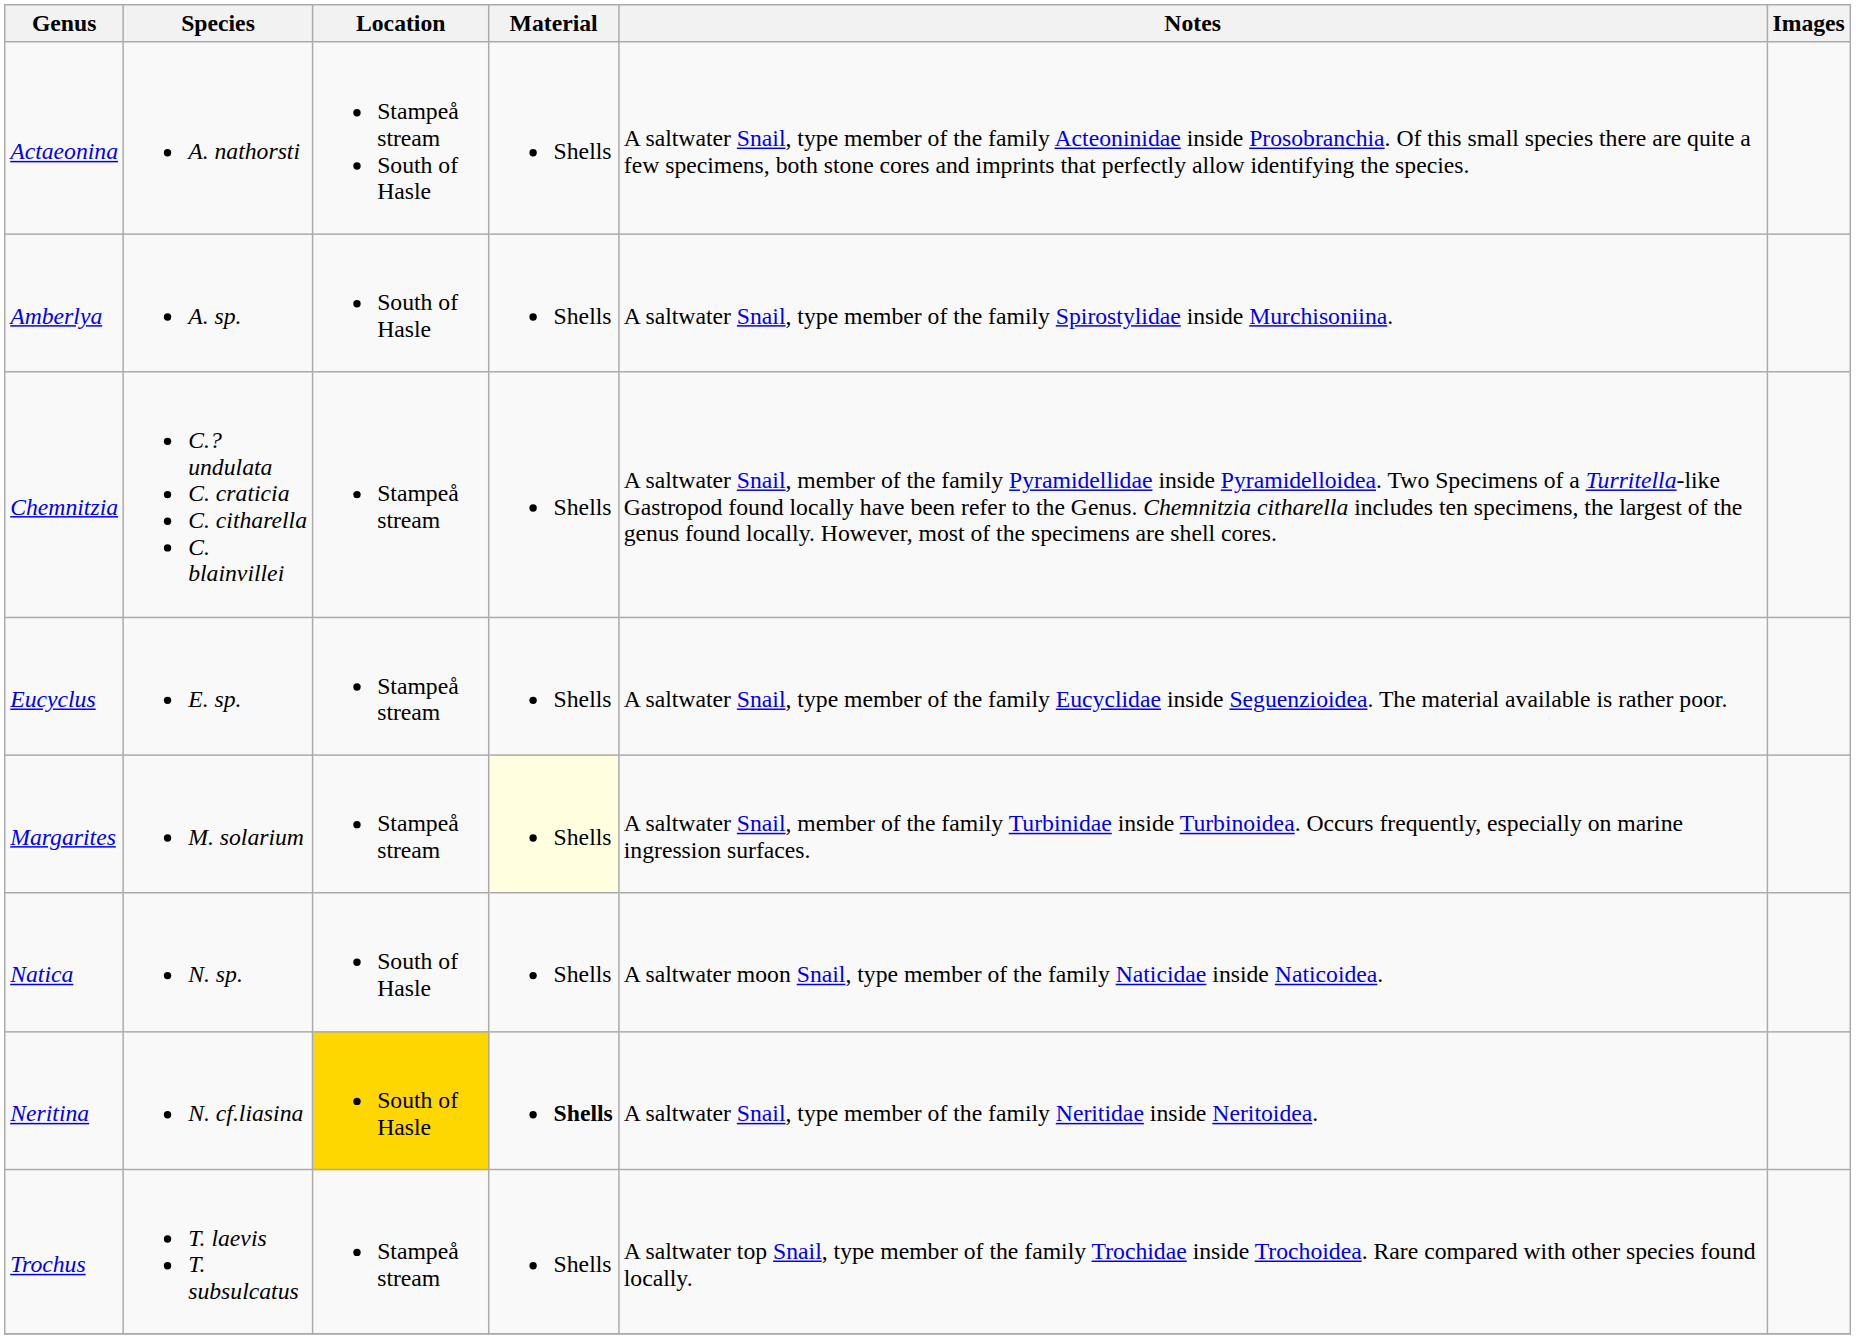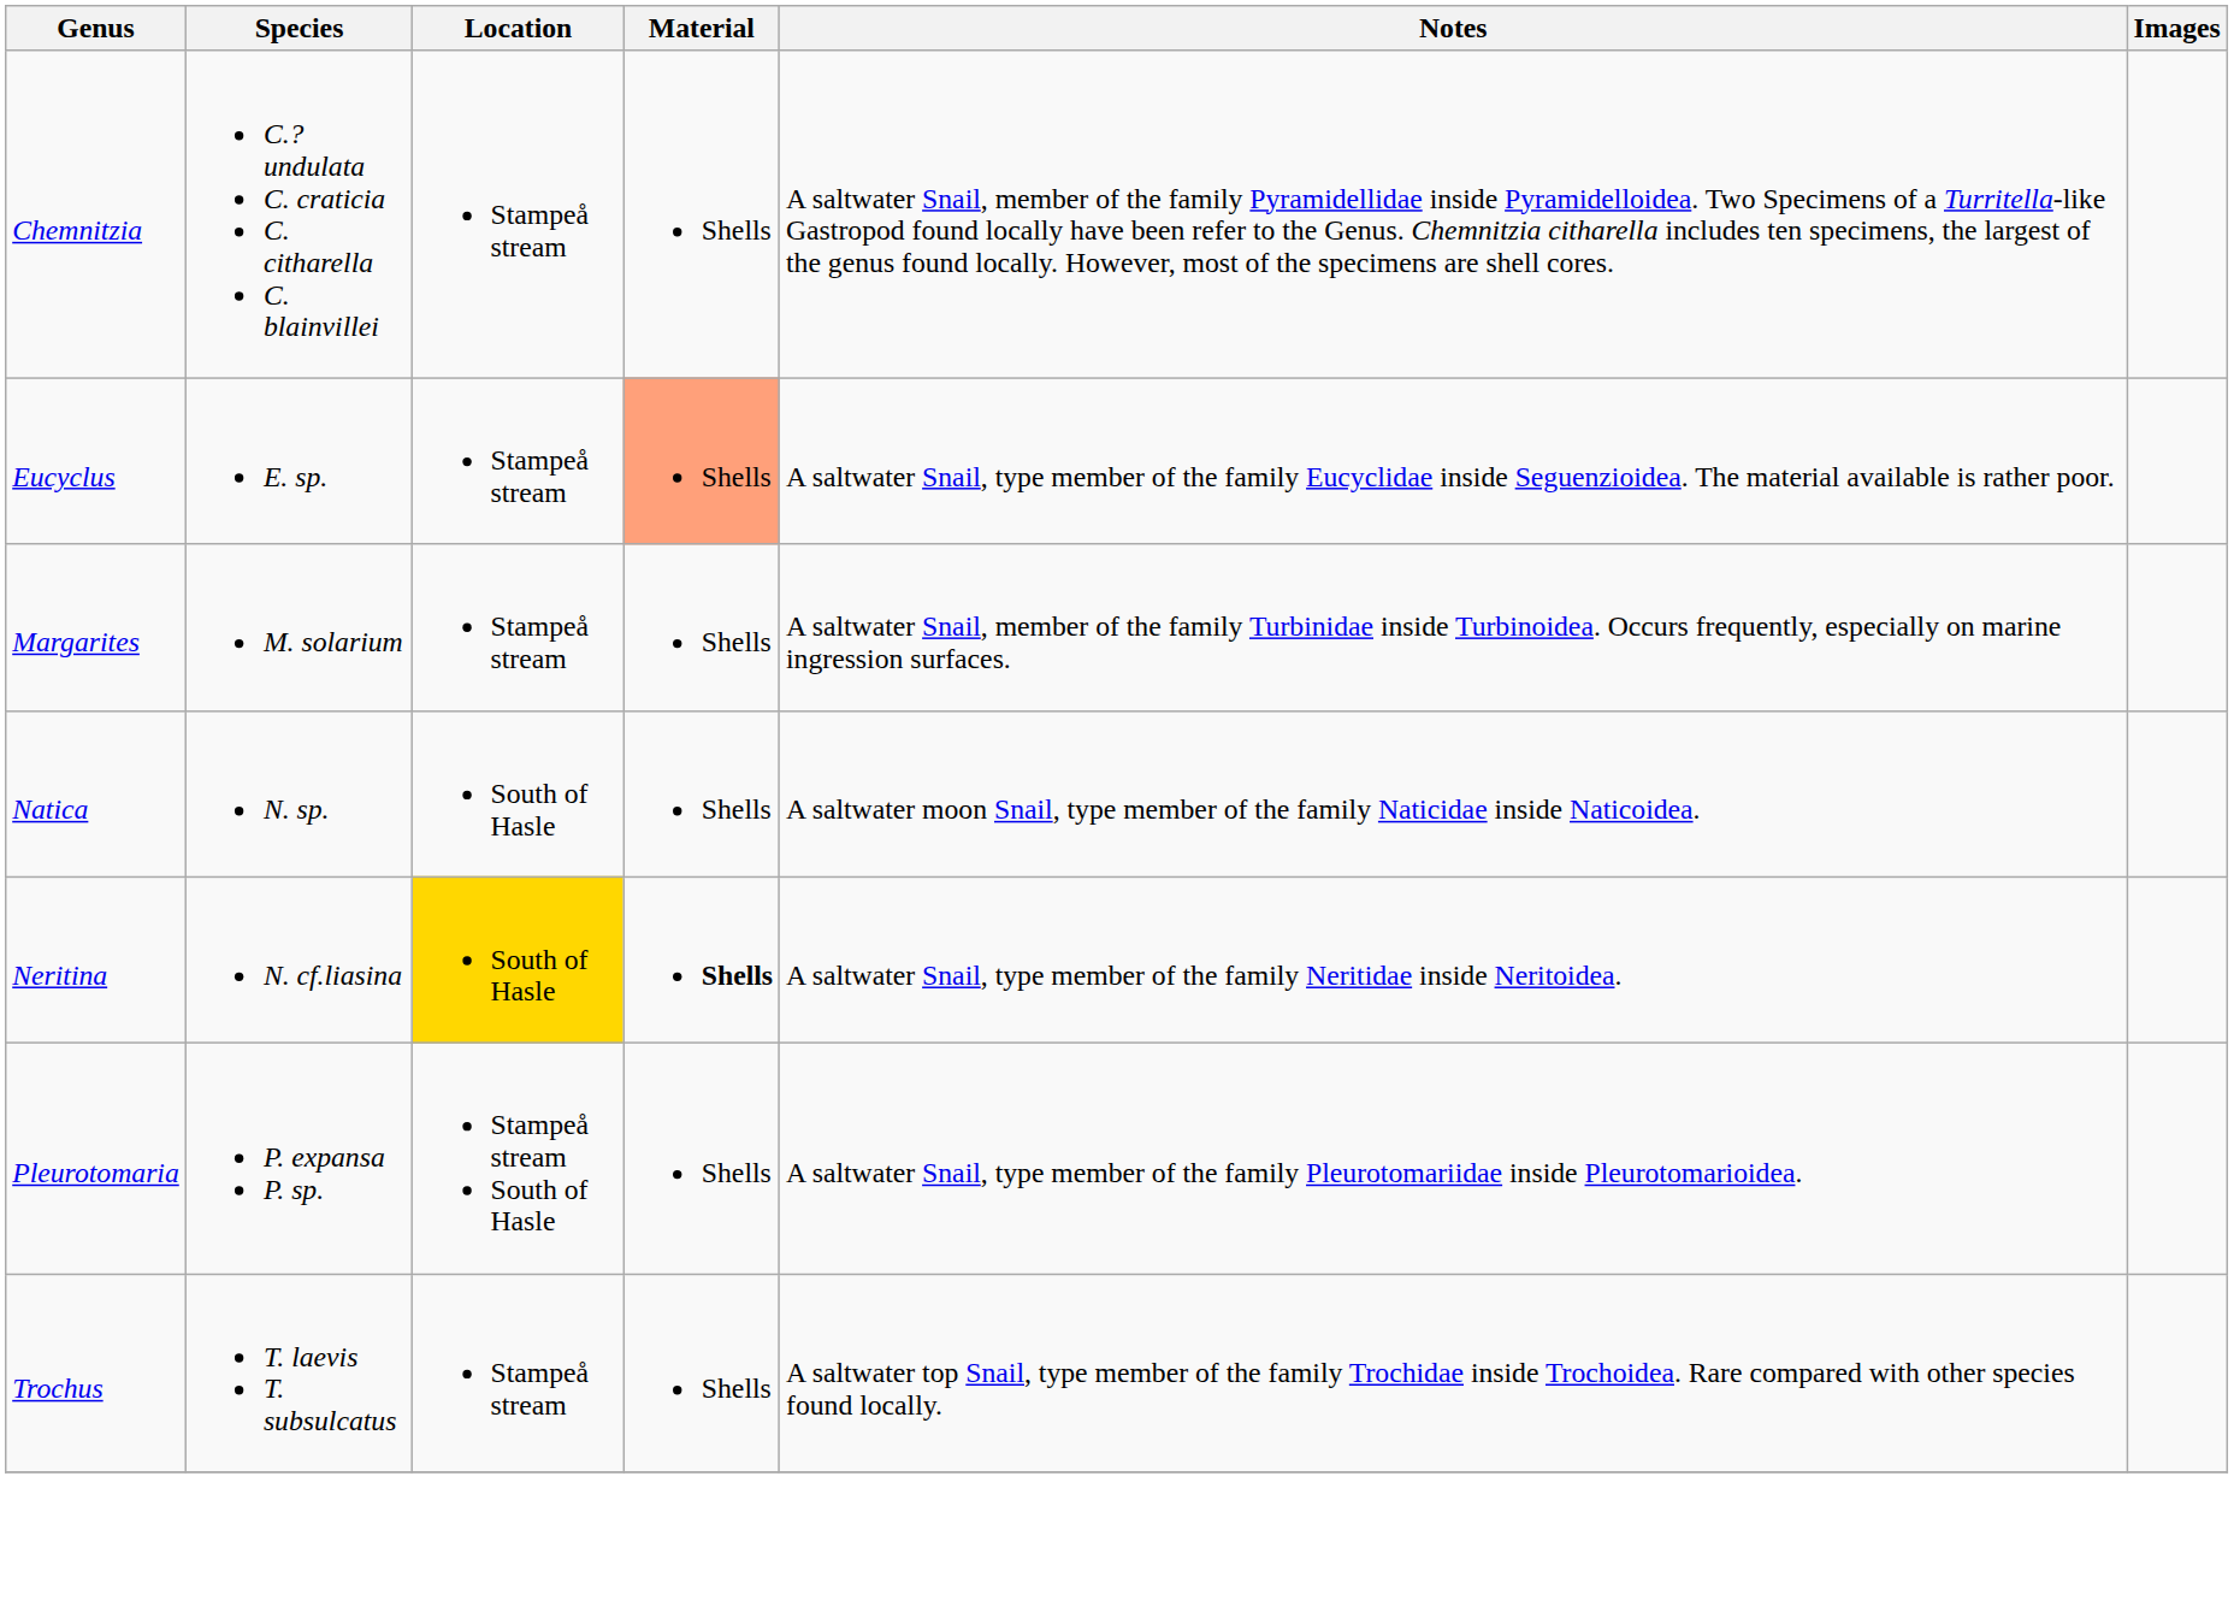- row: Actaeonina | A. nathorsti | Stampeå stream South of Hasle | Shells | A saltwater Snail, type member of the family Acteoninidae inside Prosobranchia. Of this small species there are quite a few specimens, both stone cores and imprints that perfectly allow identifying the species.
- row: Amberlya | A. sp. | South of Hasle | Shells | A saltwater Snail, type member of the family Spirostylidae inside Murchisoniina.
Eucyclus | Material: no background -> lightsalmon background
Margarites | Material: lightyellow background -> no background
+ row: Pleurotomaria | P. expansa P. sp. | Stampeå stream South of Hasle | Shells | A saltwater Snail, type member of the family Pleurotomariidae inside Pleurotomarioidea.
